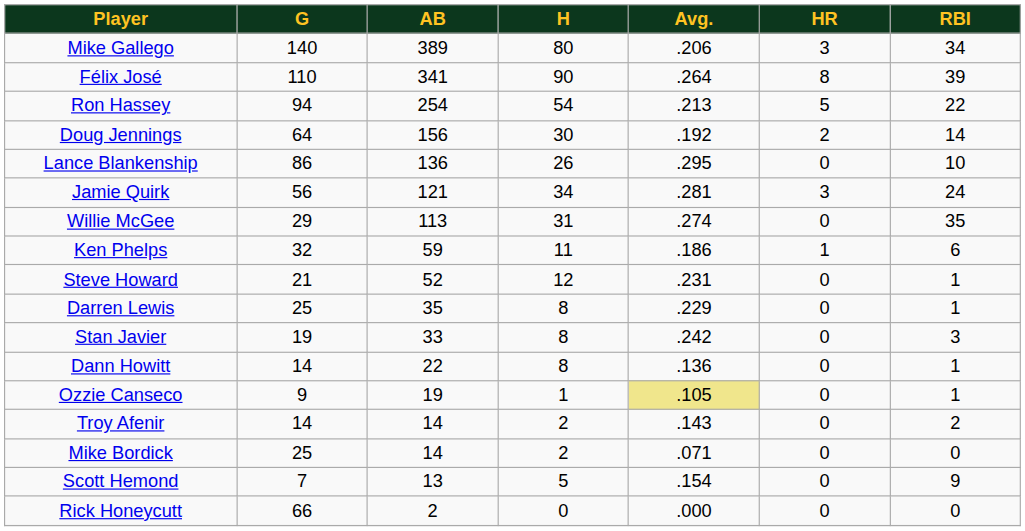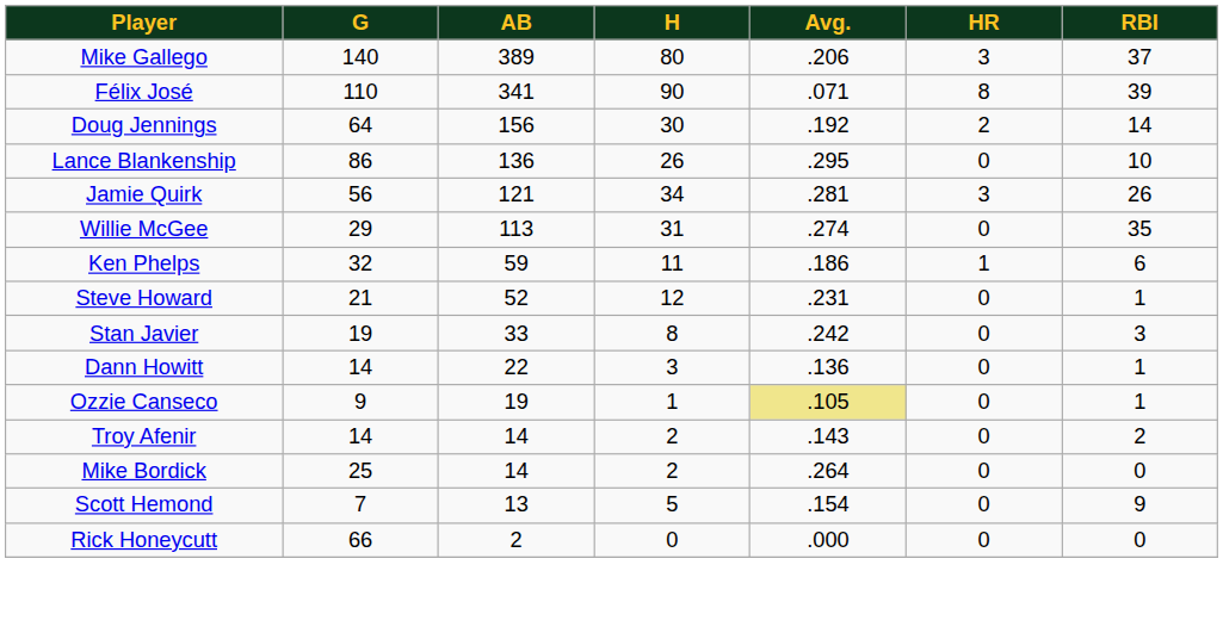Mike Gallego | RBI: 34 -> 37
Félix José | Avg.: .264 -> .071
- row: Ron Hassey | 94 | 254 | 54 | .213 | 5 | 22
Jamie Quirk | RBI: 24 -> 26
- row: Darren Lewis | 25 | 35 | 8 | .229 | 0 | 1
Dann Howitt | H: 8 -> 3
Mike Bordick | Avg.: .071 -> .264
